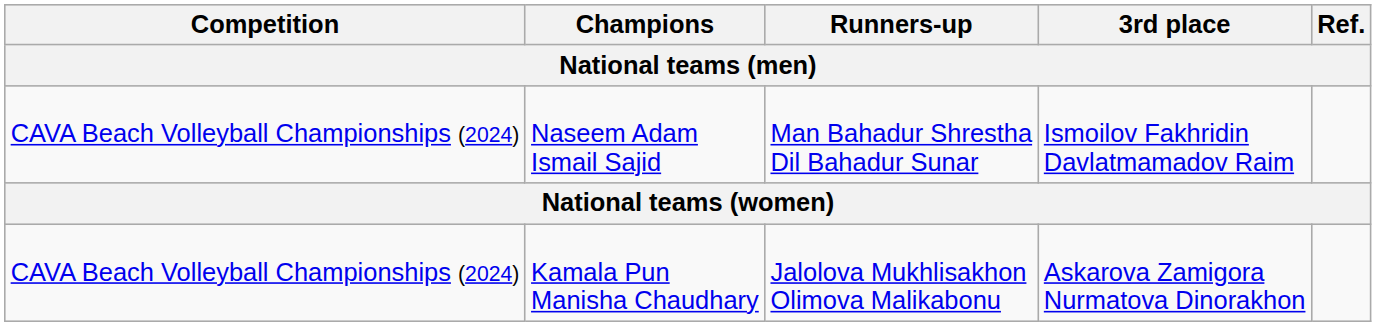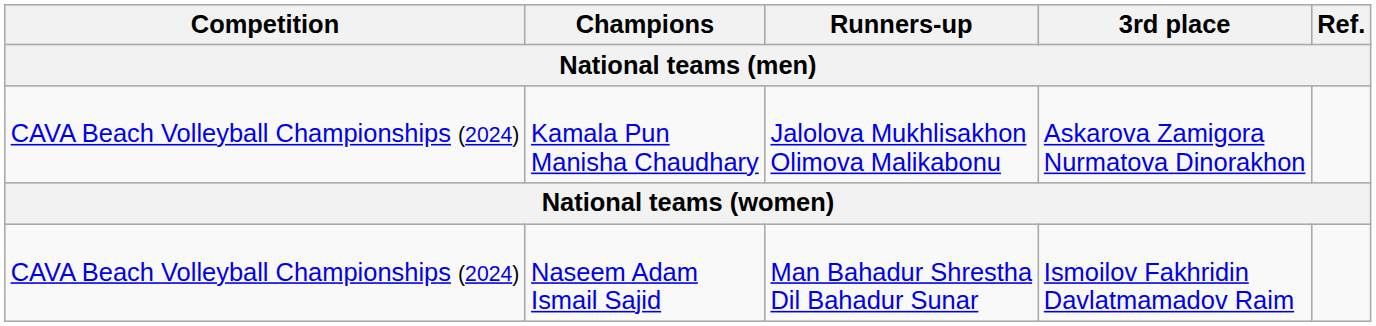rows swapped: Naseem Adam Ismail Sajid <-> Kamala Pun Manisha Chaudhary
